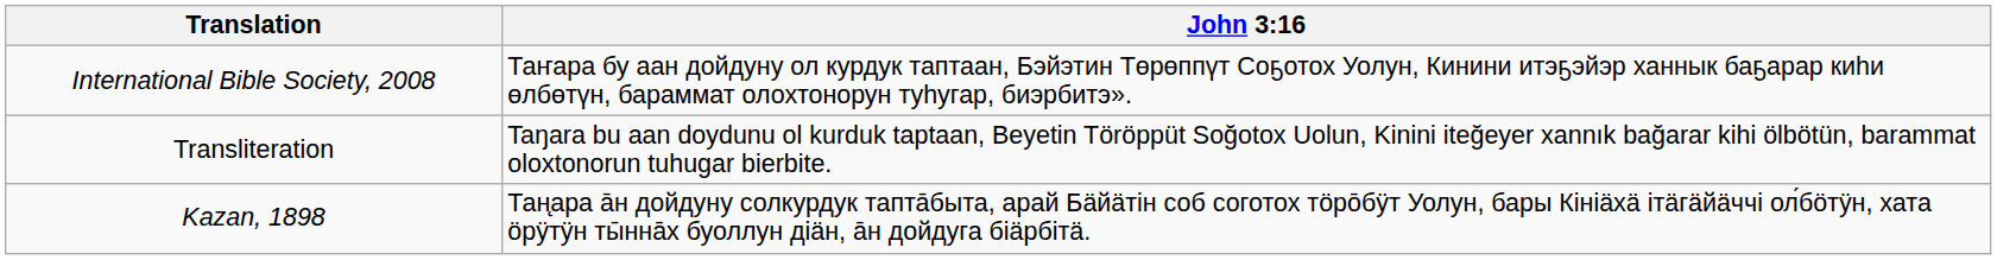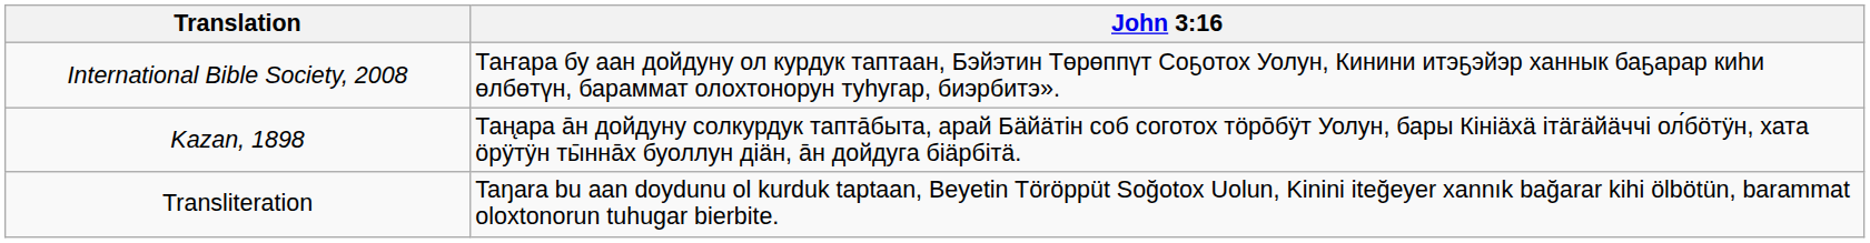rows swapped: Transliteration <-> Kazan, 1898
